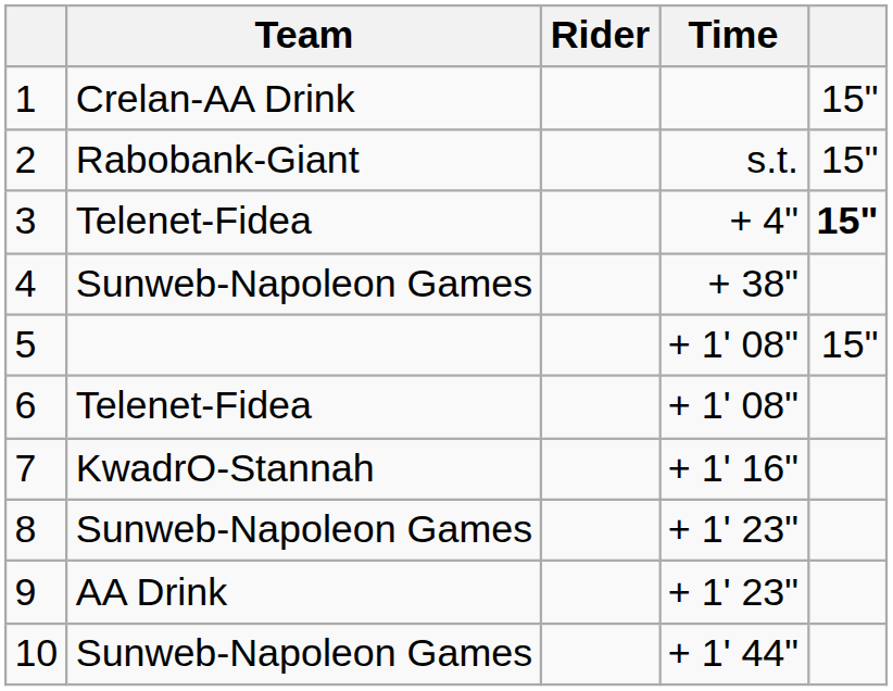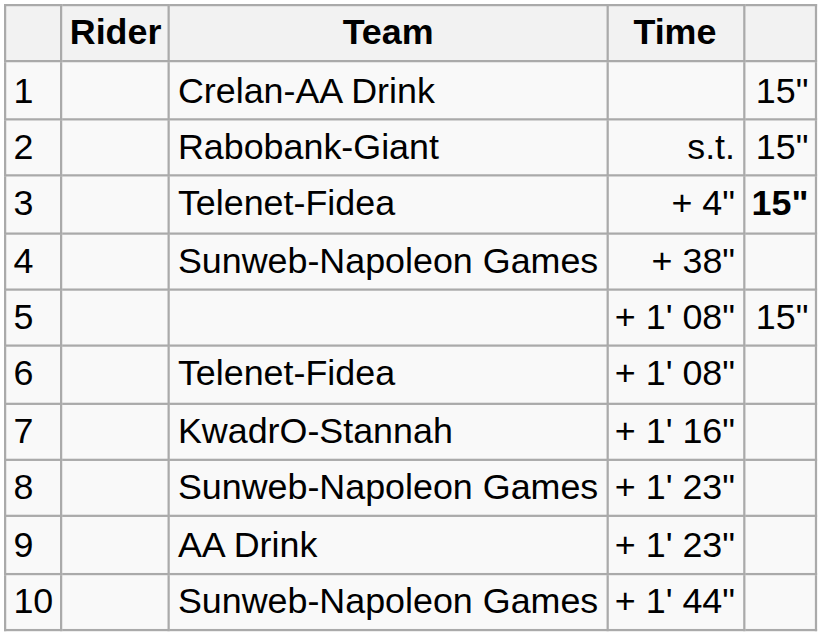columns swapped: Rider <-> Team
